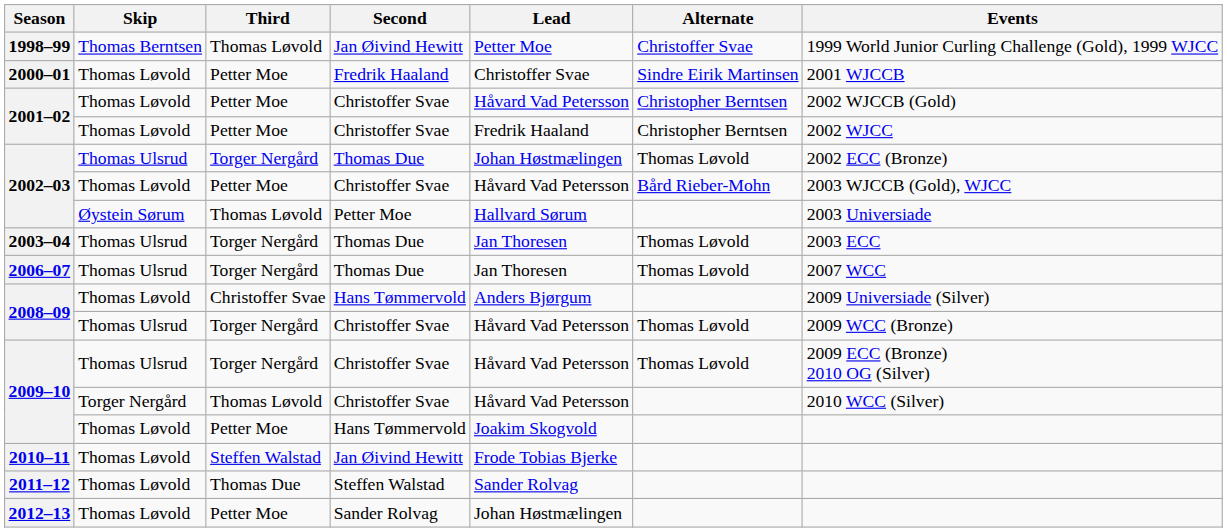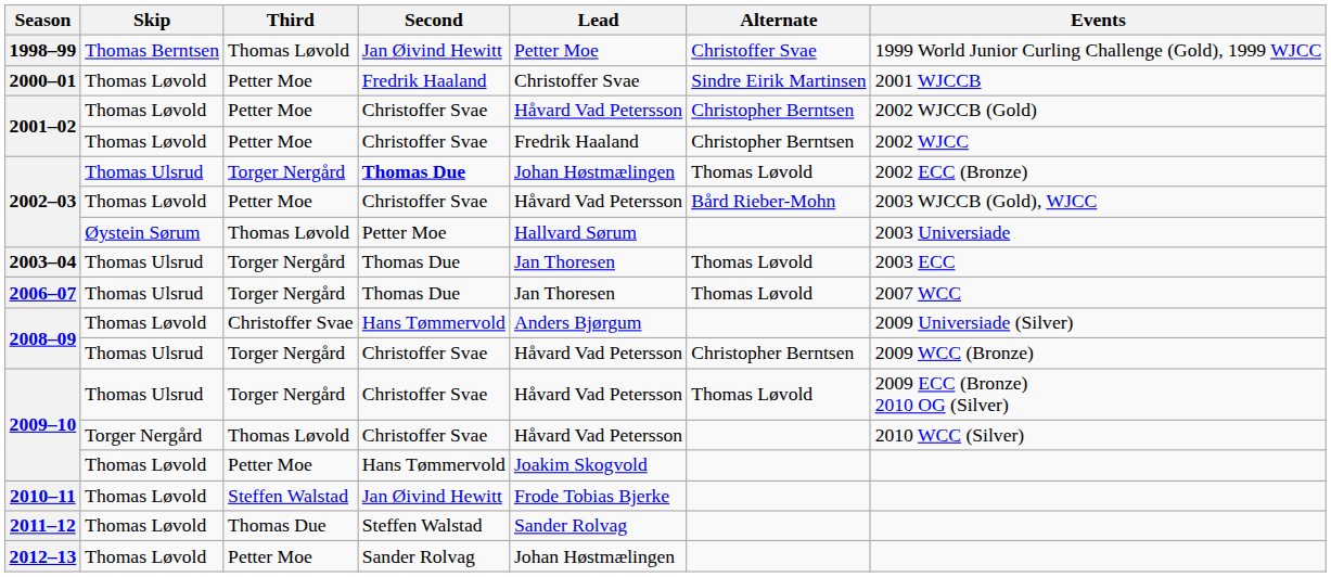2002–03 / Torger Nergård | Second: normal -> bold
2008–09 / Torger Nergård | Alternate: Thomas Løvold -> Christopher Berntsen
